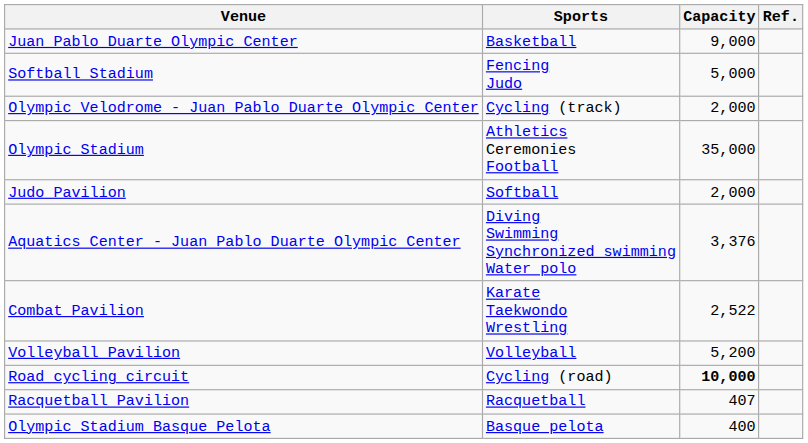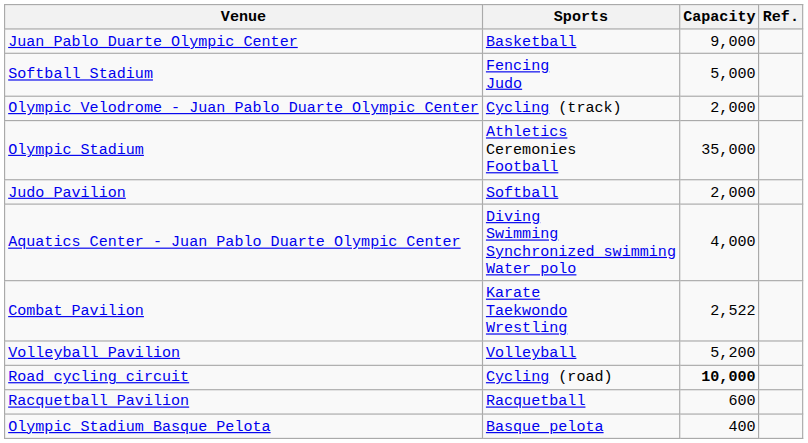Aquatics Center - Juan Pablo Duarte Olympic Center | Capacity: 3,376 -> 4,000
Racquetball Pavilion | Capacity: 407 -> 600
